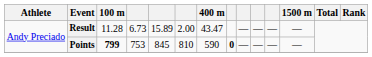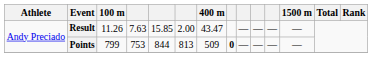Result | 100 m: 11.28 -> 11.26
Result | column 4: 6.73 -> 7.63
Result | column 5: 15.89 -> 15.85
Points | 100 m: bold -> normal
Points | column 5: 845 -> 844
Points | column 6: 810 -> 813
Points | 400 m: 590 -> 509
